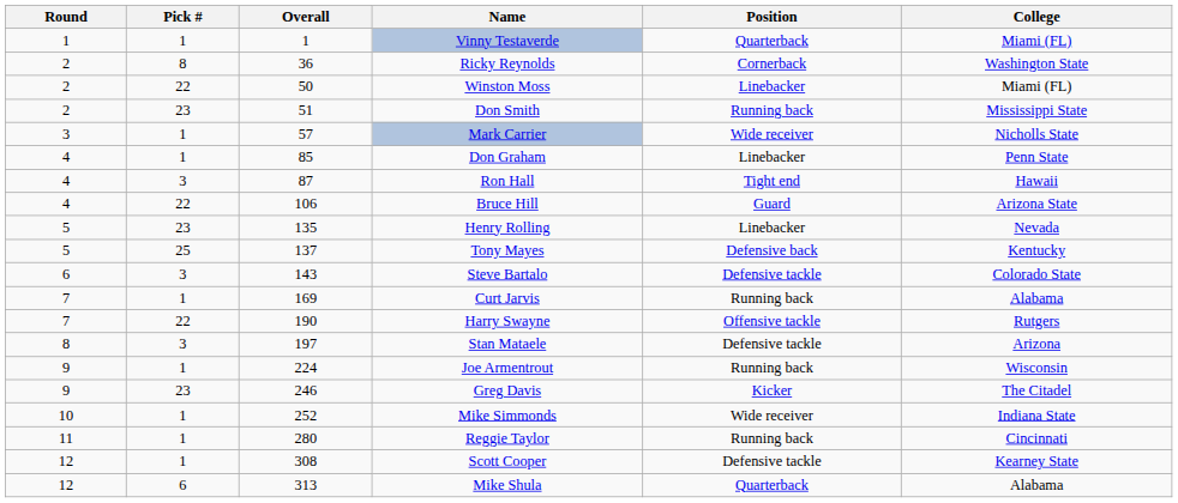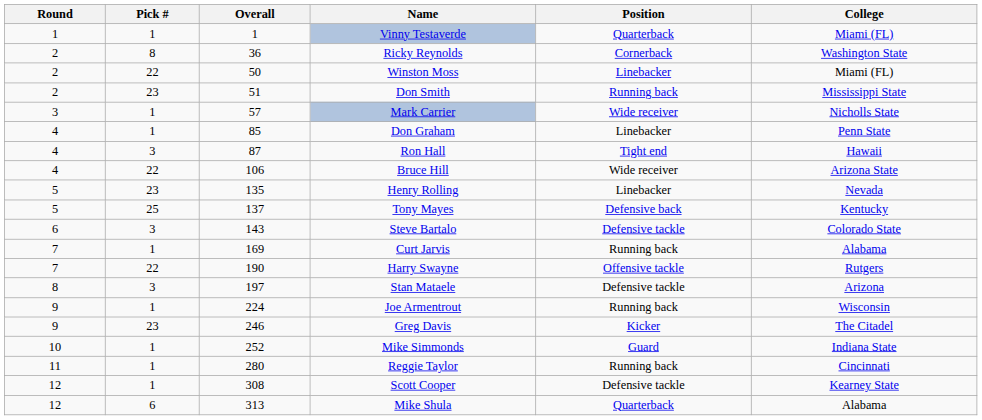Bruce Hill | Position: Guard -> Wide receiver
Mike Simmonds | Position: Wide receiver -> Guard
